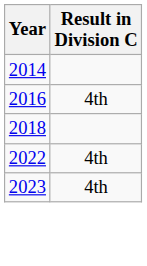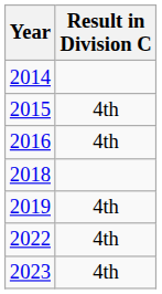+ row: 2015 | 4th
+ row: 2019 | 4th
